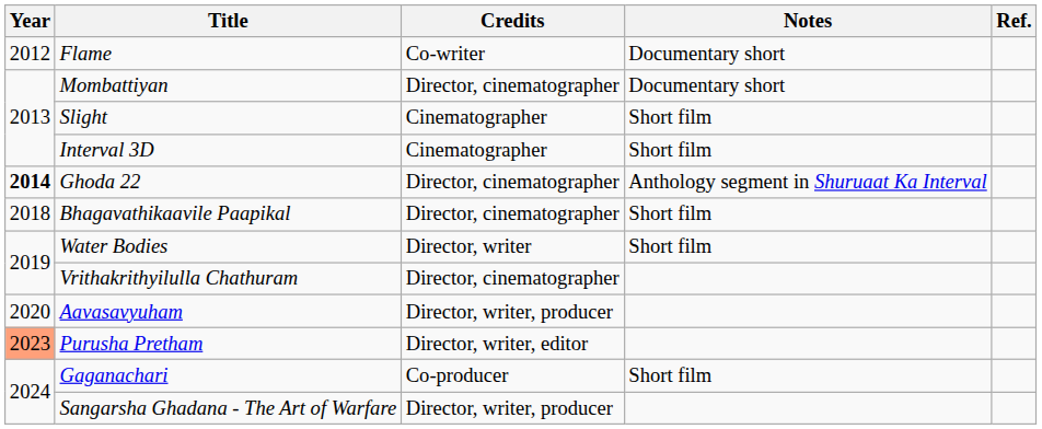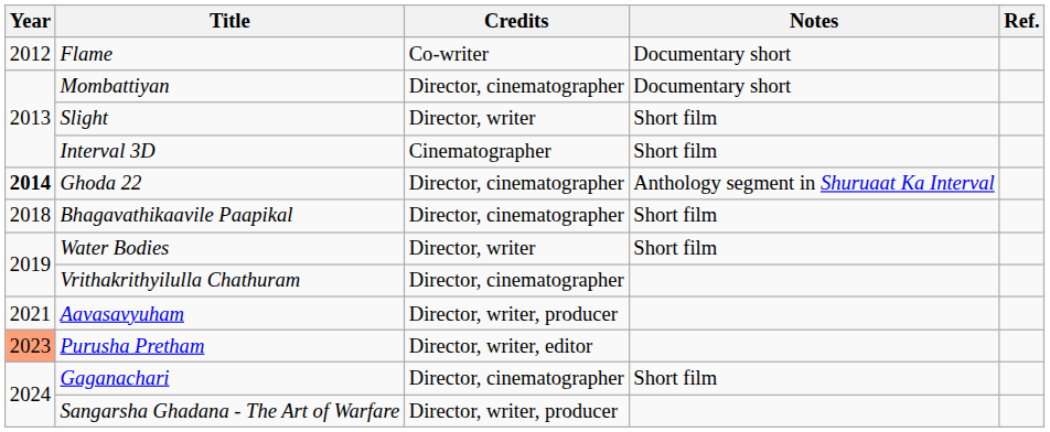Slight | Credits: Cinematographer -> Director, writer
Aavasavyuham | Year: 2020 -> 2021
Gaganachari | Credits: Co-producer -> Director, cinematographer
